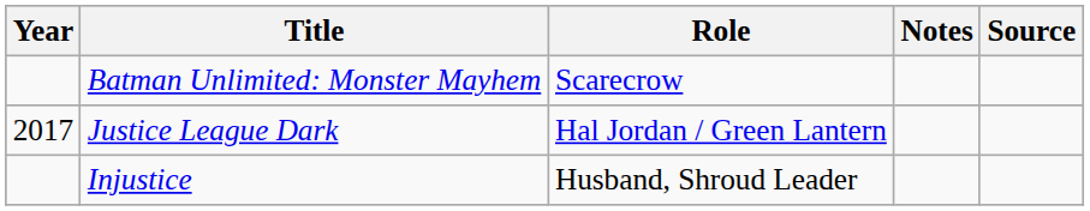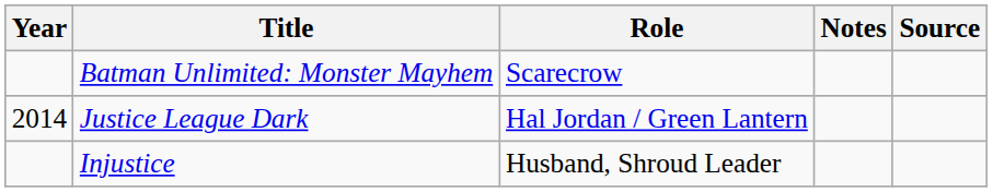Justice League Dark | Year: 2017 -> 2014
